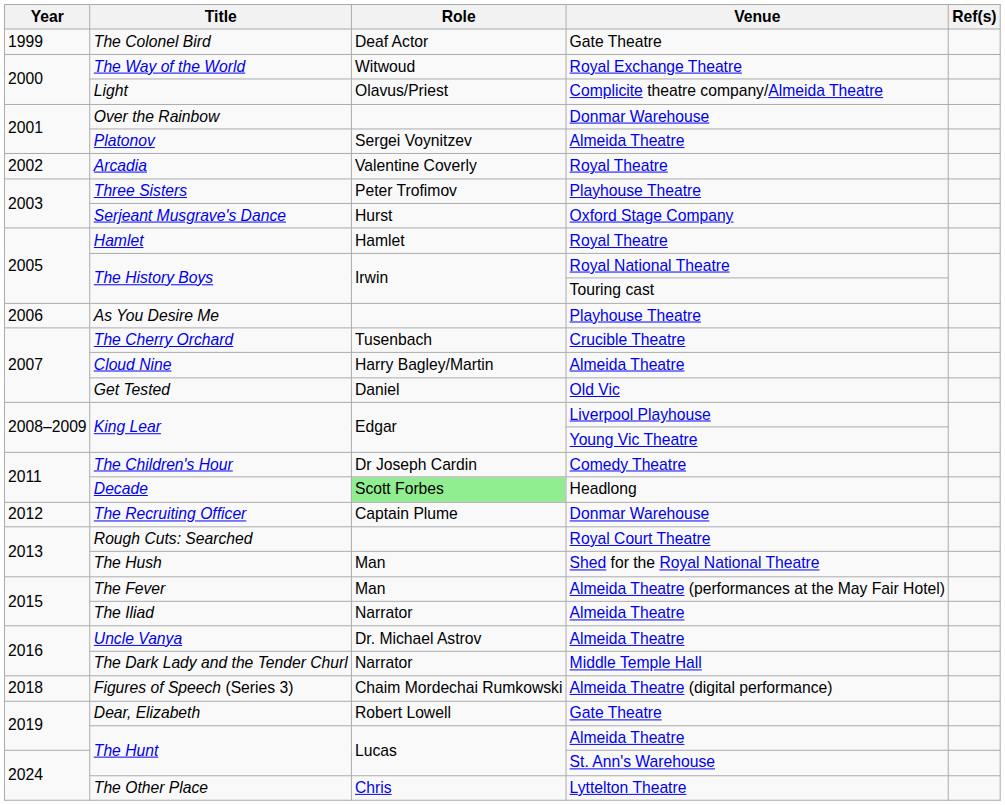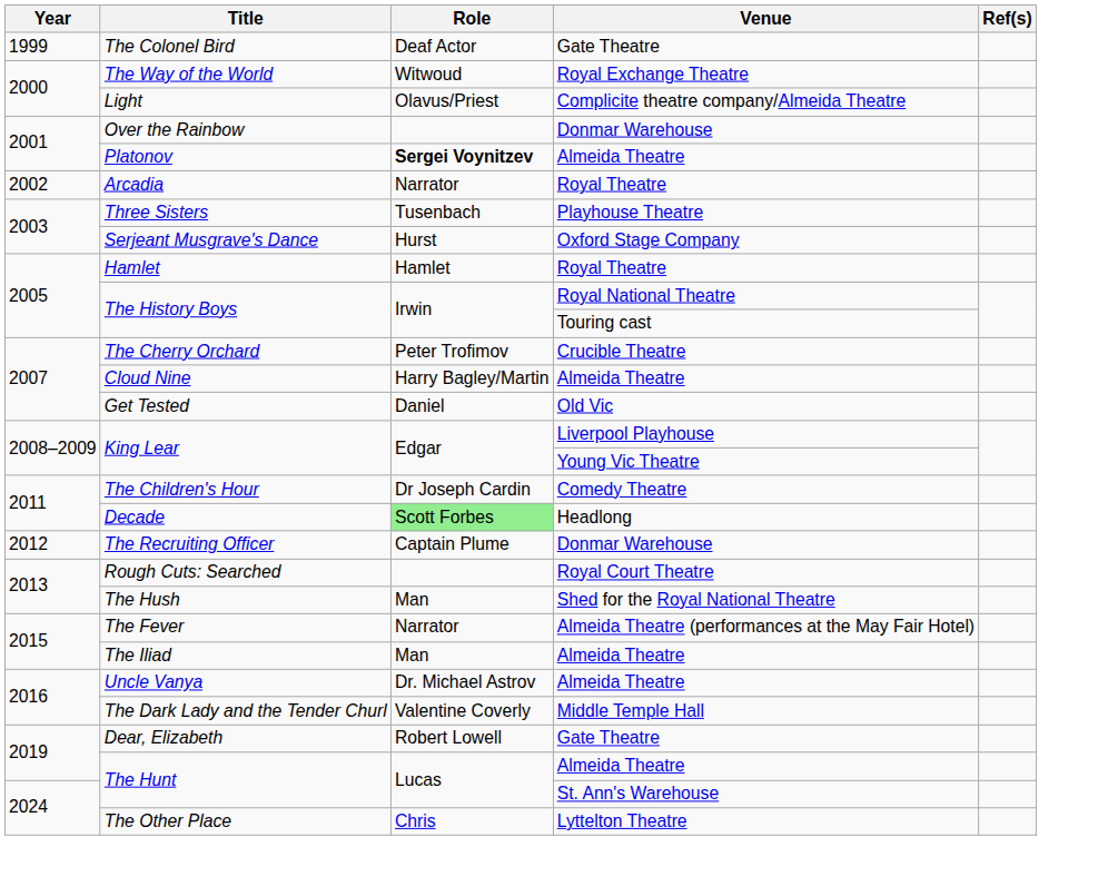Platonov | Role: normal -> bold
Arcadia | Role: Valentine Coverly -> Narrator
Three Sisters | Role: Peter Trofimov -> Tusenbach
- row: 2006 | As You Desire Me | Playhouse Theatre
The Cherry Orchard | Role: Tusenbach -> Peter Trofimov
The Fever | Role: Man -> Narrator
The Iliad | Role: Narrator -> Man
The Dark Lady and the Tender Churl | Role: Narrator -> Valentine Coverly
- row: 2018 | Figures of Speech (Series 3) | Chaim Mordechai Rumkowski | Almeida Theatre (digital performance)
